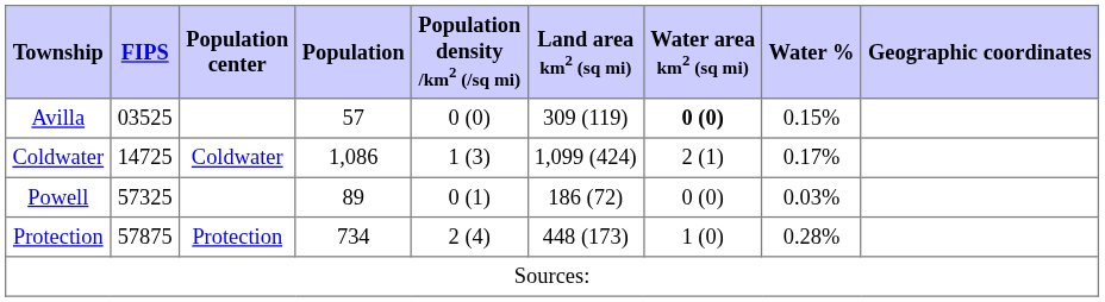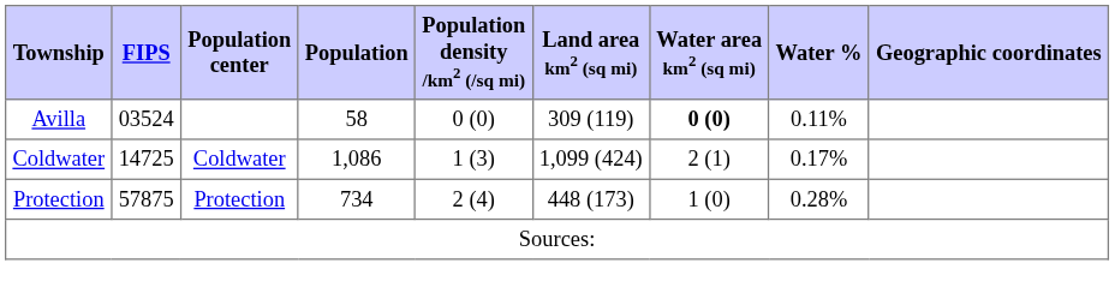Avilla | FIPS: 03525 -> 03524
Avilla | Population: 57 -> 58
Avilla | Water %: 0.15% -> 0.11%
- row: Powell | 57325 | 89 | 0 (1) | 186 (72) | 0 (0) | 0.03%
